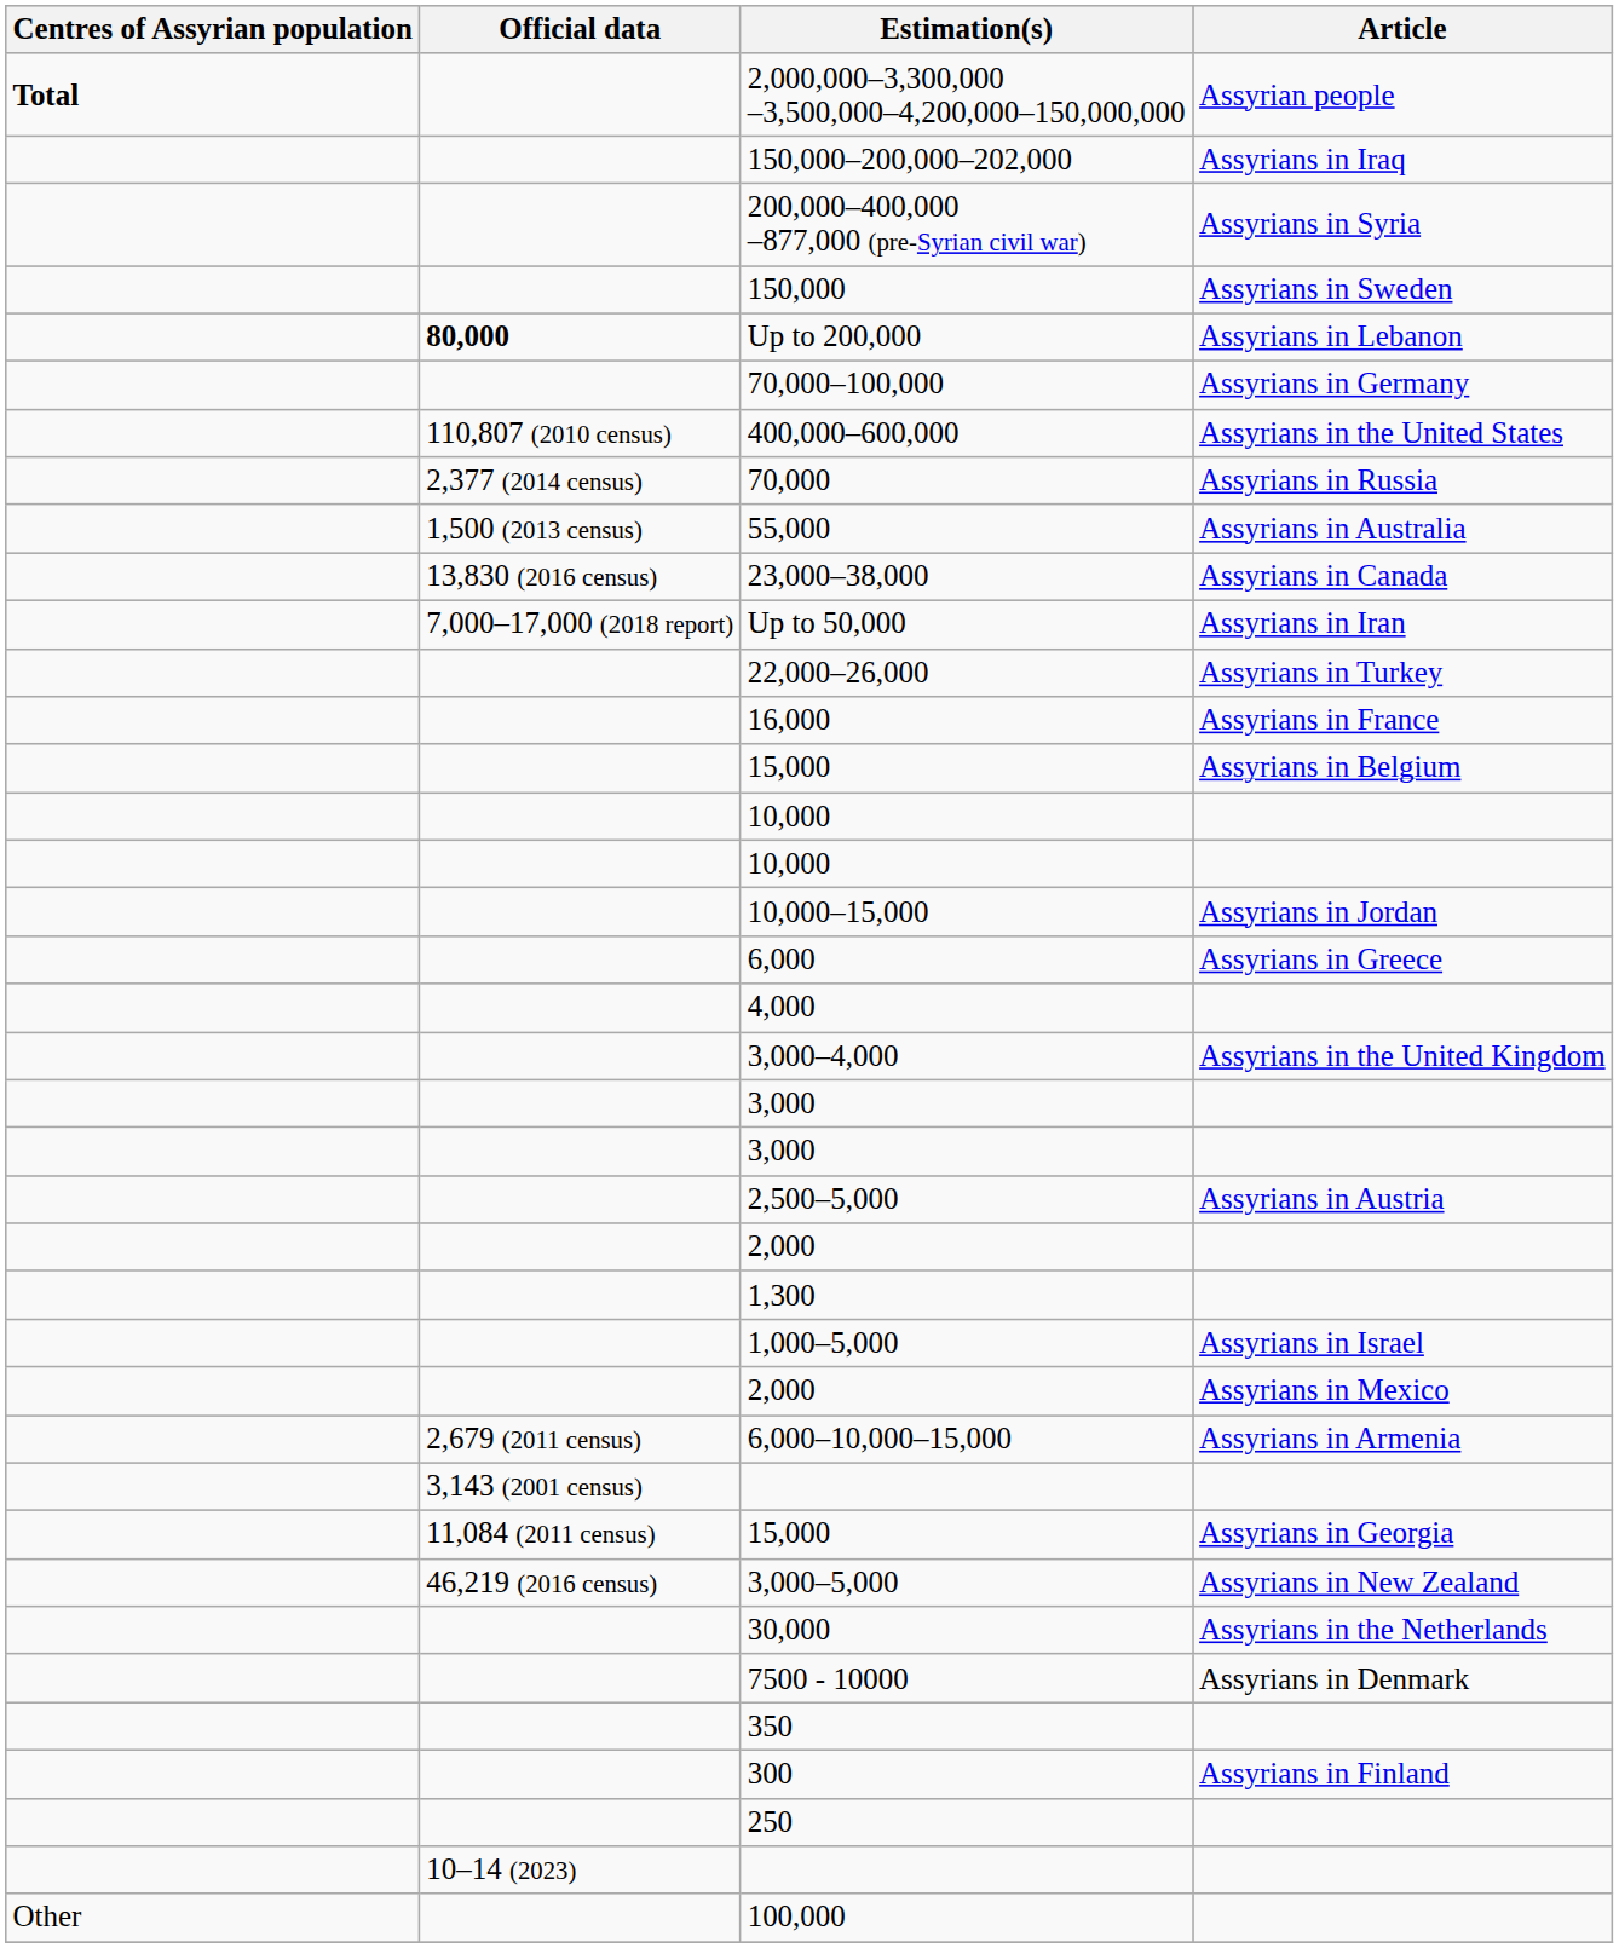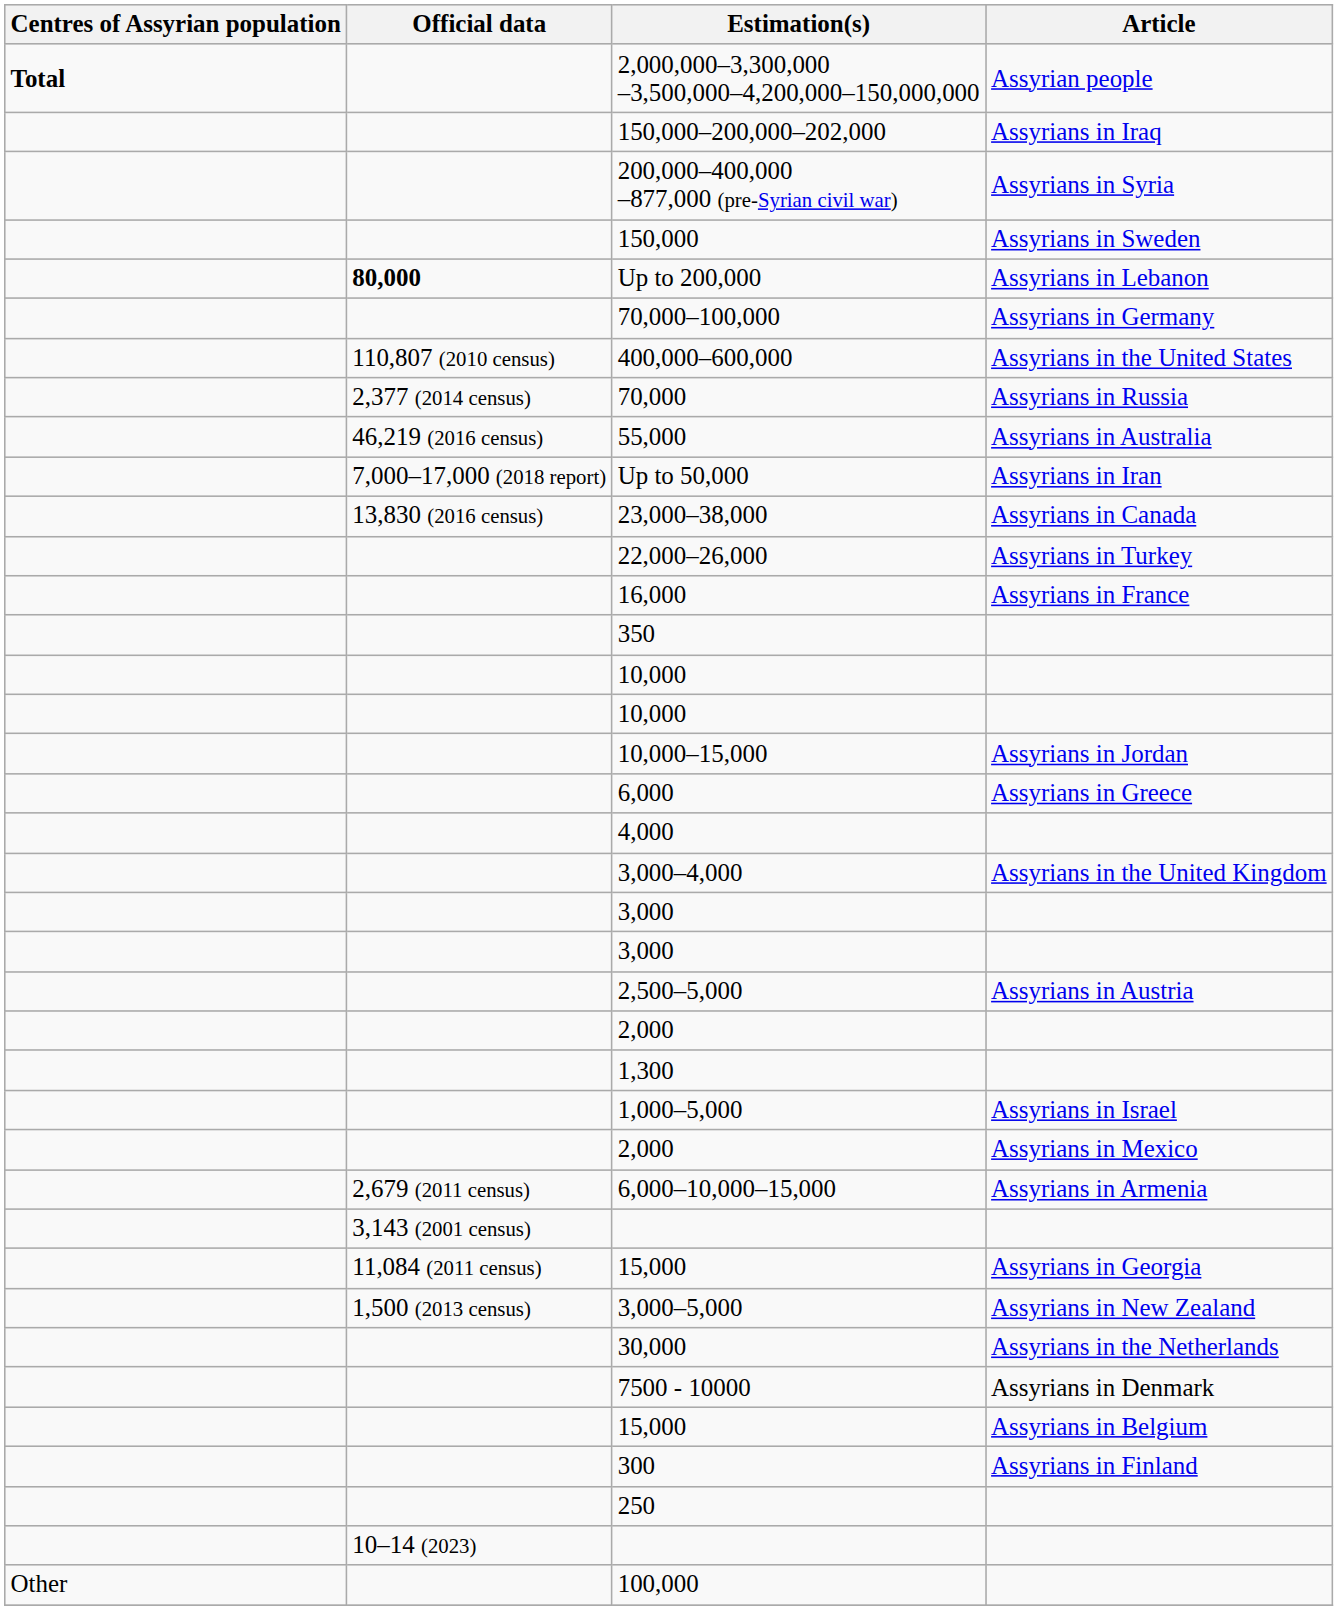55,000 | Official data: 1,500 (2013 census) -> 46,219 (2016 census)
rows swapped: 23,000–38,000 <-> Up to 50,000
rows swapped: 15,000 / Assyrians in Belgium <-> 350
3,000–5,000 | Official data: 46,219 (2016 census) -> 1,500 (2013 census)
